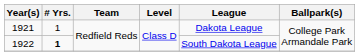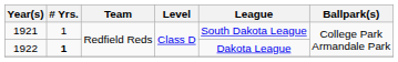1921 | League: Dakota League -> South Dakota League
1922 | League: South Dakota League -> Dakota League
